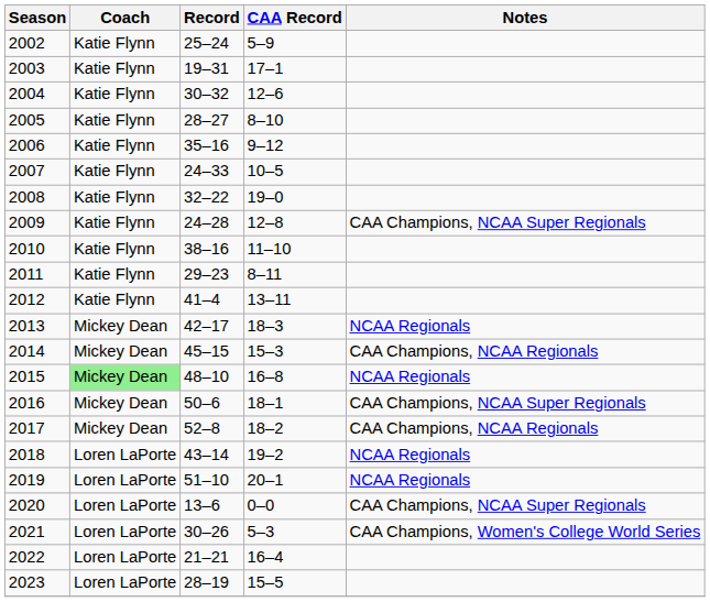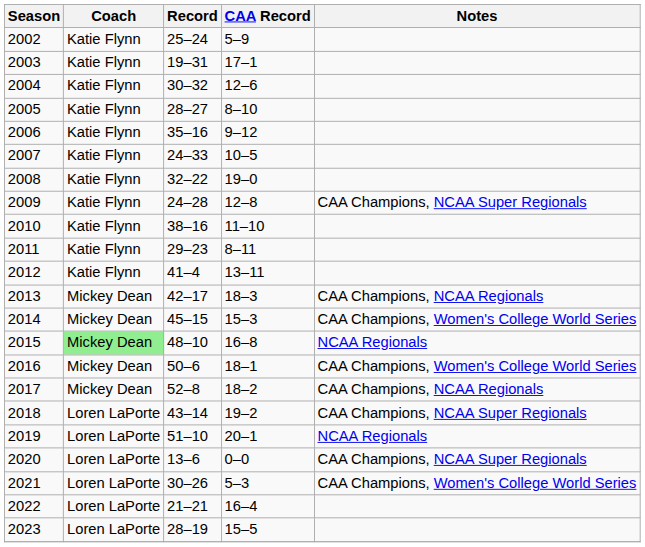2013 | Notes: NCAA Regionals -> CAA Champions, NCAA Regionals
2014 | Notes: CAA Champions, NCAA Regionals -> CAA Champions, Women's College World Series
2016 | Notes: CAA Champions, NCAA Super Regionals -> CAA Champions, Women's College World Series
2018 | Notes: NCAA Regionals -> CAA Champions, NCAA Super Regionals
